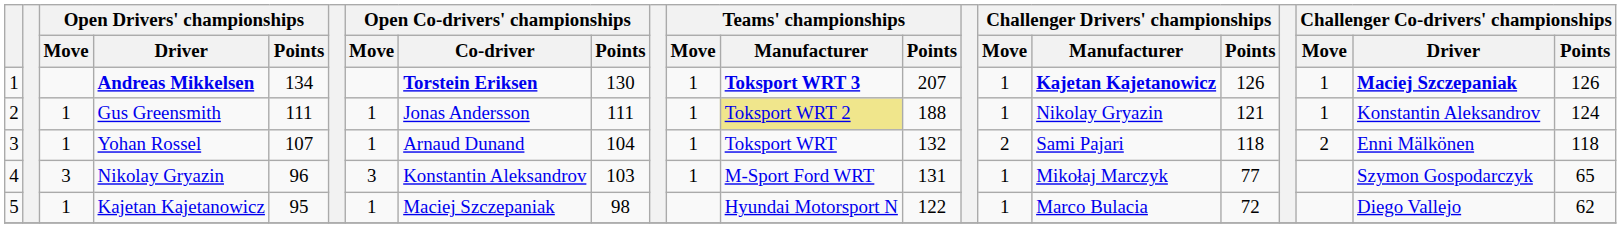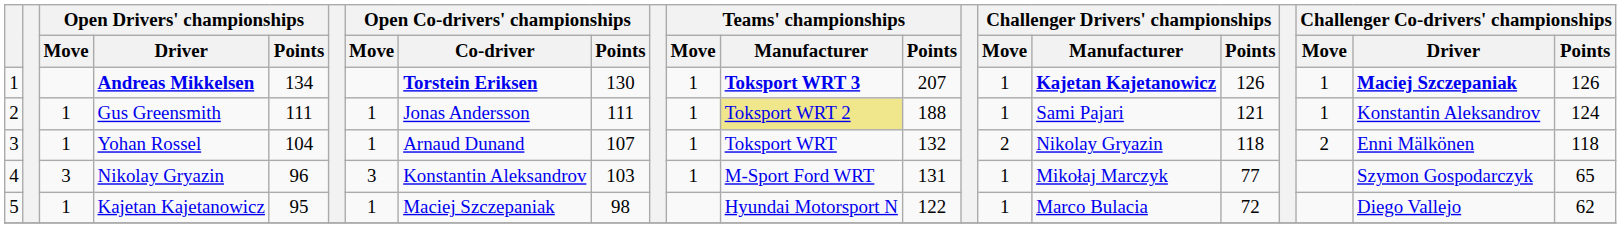Gus Greensmith | Challenger Drivers' championships / Manufacturer: Nikolay Gryazin -> Sami Pajari
Yohan Rossel | Open Drivers' championships / Points: 107 -> 104
Yohan Rossel | Open Co-drivers' championships / Points: 104 -> 107
Yohan Rossel | Challenger Drivers' championships / Manufacturer: Sami Pajari -> Nikolay Gryazin
